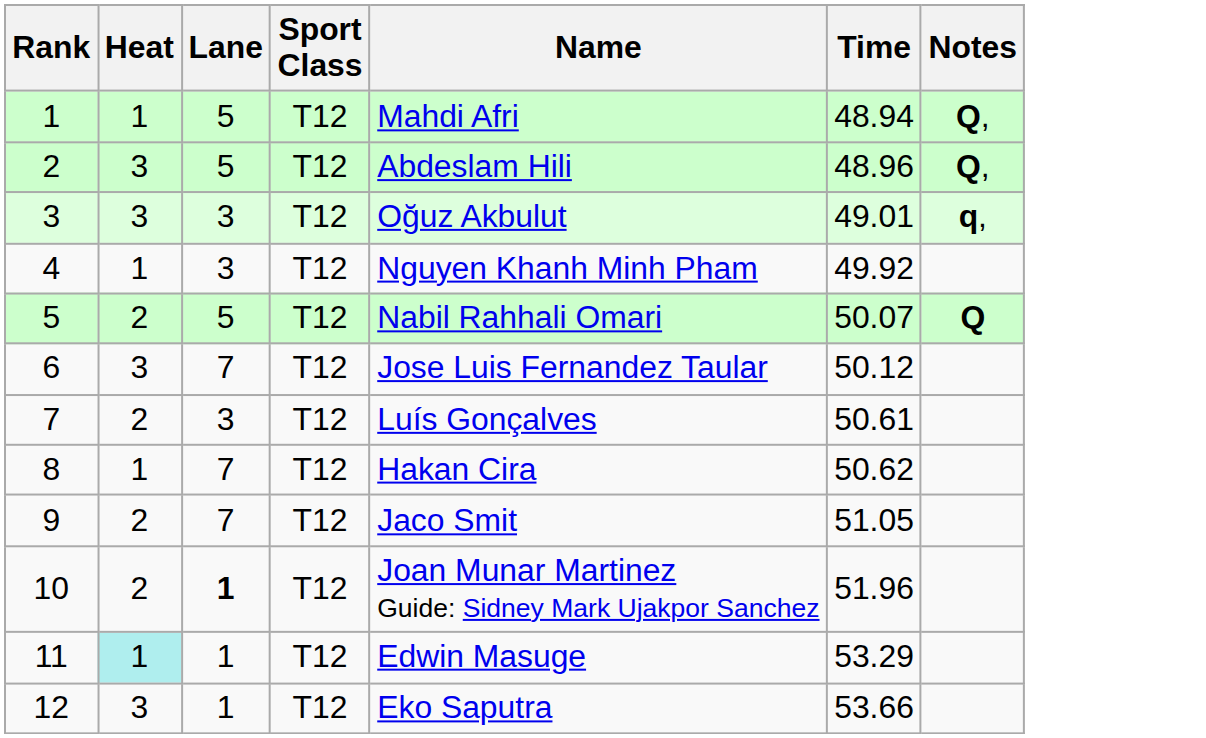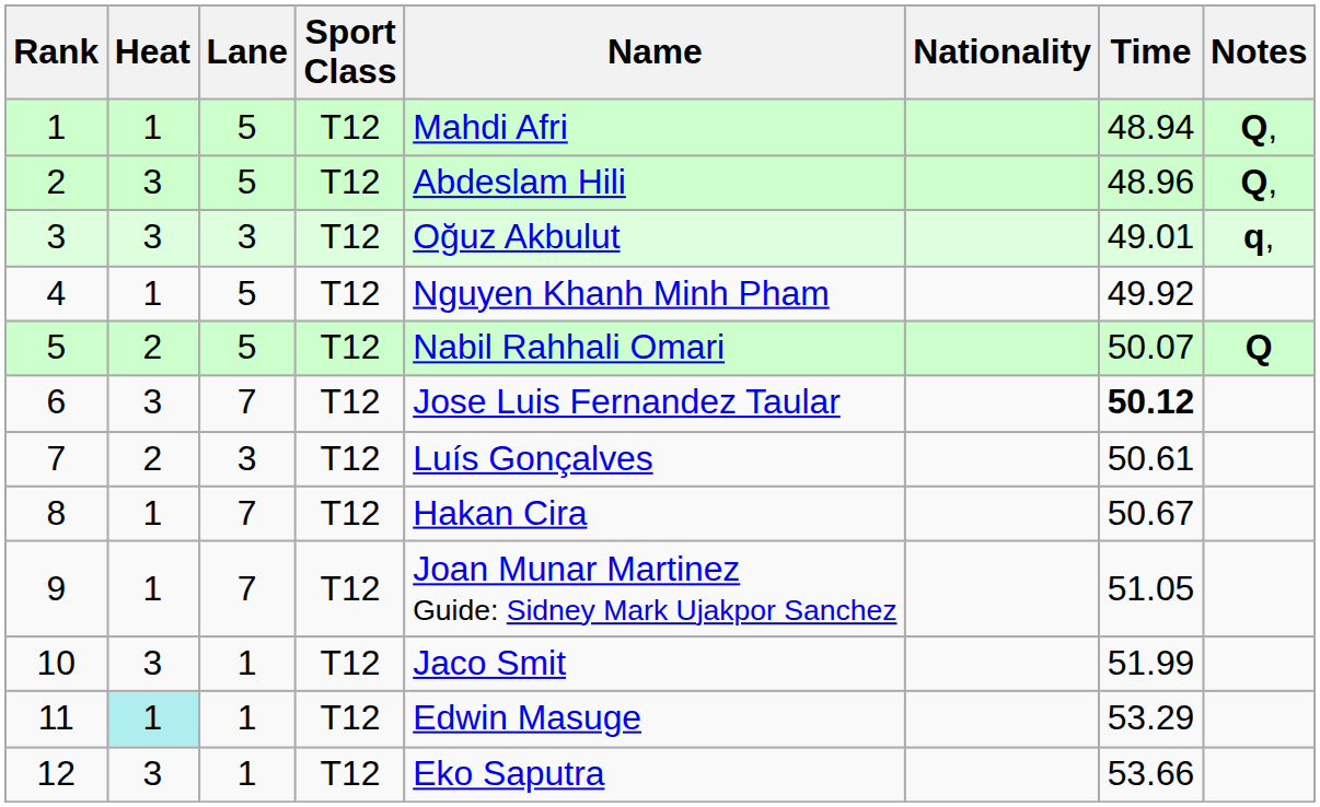+ column: Nationality
4 | Lane: 3 -> 5
6 | Time: normal -> bold
8 | Time: 50.62 -> 50.67
9 | Heat: 2 -> 1
9 | Name: Jaco Smit -> Joan Munar Martinez Guide: Sidney Mark Ujakpor Sanchez
10 | Heat: 2 -> 3
10 | Lane: bold -> normal
10 | Name: Joan Munar Martinez Guide: Sidney Mark Ujakpor Sanchez -> Jaco Smit
10 | Time: 51.96 -> 51.99
